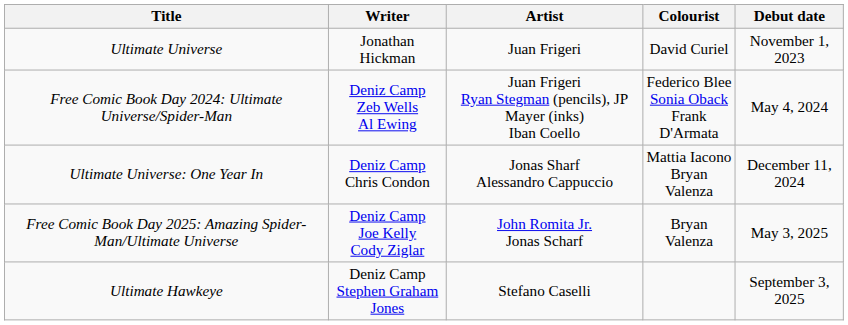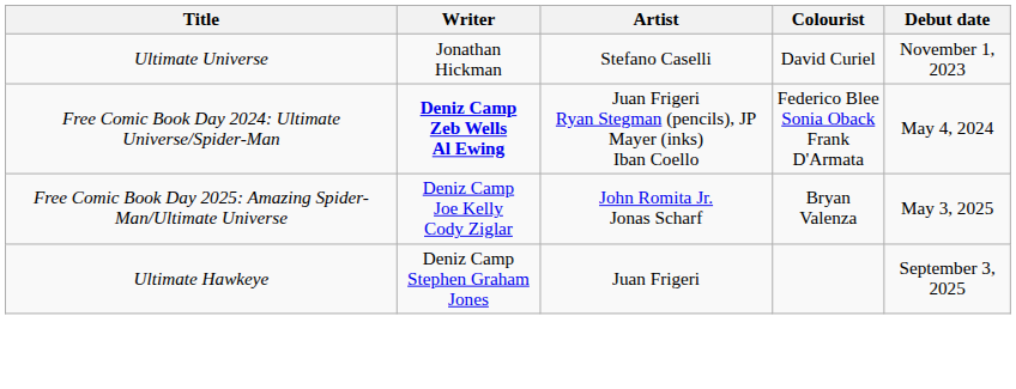Ultimate Universe | Artist: Juan Frigeri -> Stefano Caselli
Free Comic Book Day 2024: Ultimate Universe/Spider-Man | Writer: normal -> bold
- row: Ultimate Universe: One Year In | Deniz Camp Chris Condon | Jonas Sharf Alessandro Cappuccio | Mattia Iacono Bryan Valenza | December 11, 2024
Ultimate Hawkeye | Artist: Stefano Caselli -> Juan Frigeri
